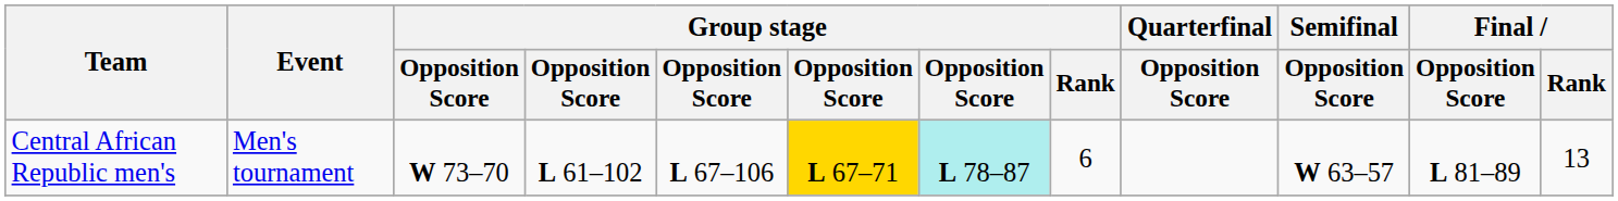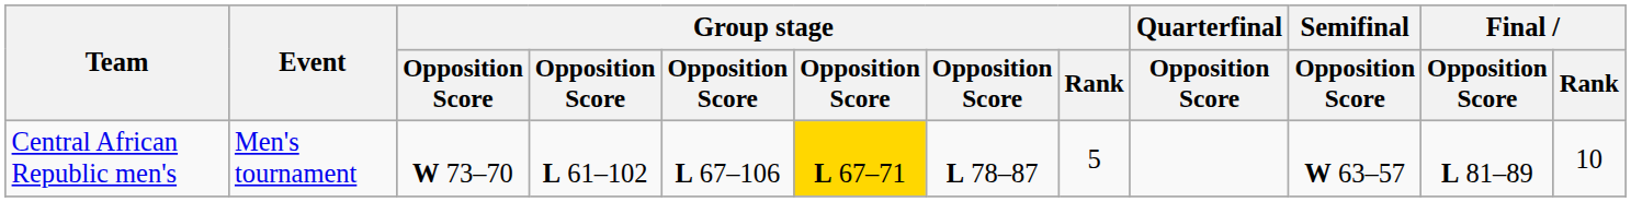Central African Republic men's | column 7: paleturquoise background -> no background
Central African Republic men's | Group stage / Rank: 6 -> 5
Central African Republic men's | Final / Rank: 13 -> 10
